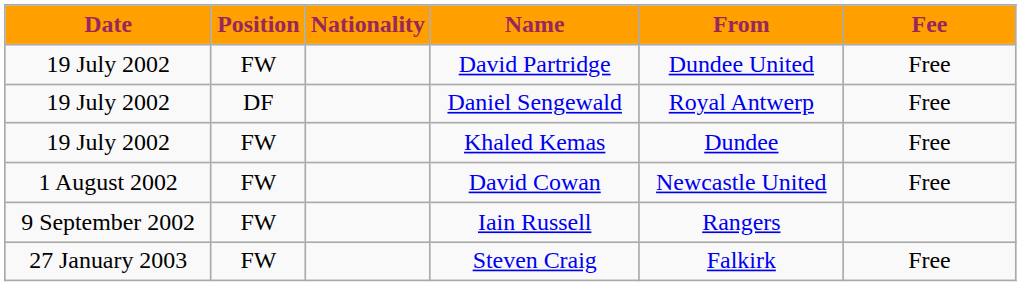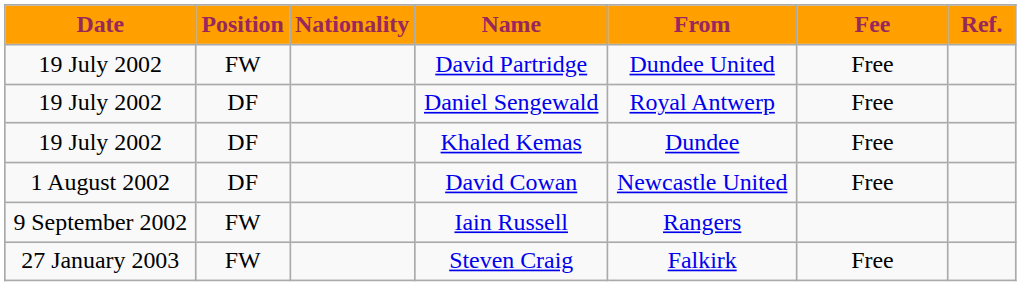+ column: Ref.
Khaled Kemas | Position: FW -> DF
David Cowan | Position: FW -> DF
